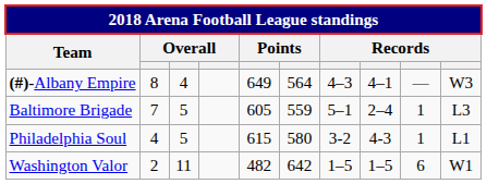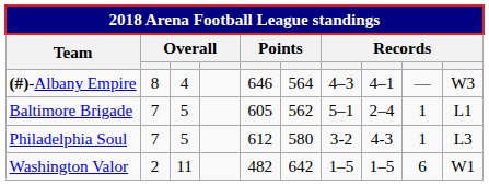(#)-Albany Empire | column 5: 649 -> 646
Baltimore Brigade | column 6: 559 -> 562
Baltimore Brigade | column 10: L3 -> L1
Philadelphia Soul | column 2: 4 -> 7
Philadelphia Soul | column 5: 615 -> 612
Philadelphia Soul | column 10: L1 -> L3
